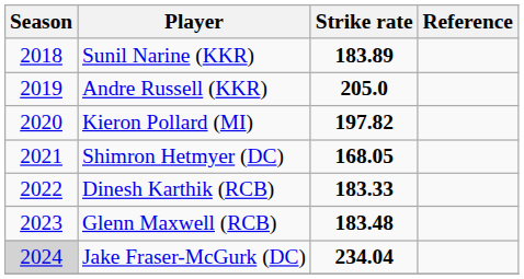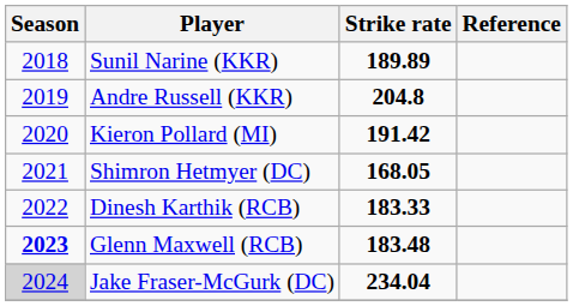Sunil Narine (KKR) | Strike rate: 183.89 -> 189.89
Andre Russell (KKR) | Strike rate: 205.0 -> 204.8
Kieron Pollard (MI) | Strike rate: 197.82 -> 191.42
Glenn Maxwell (RCB) | Season: normal -> bold
